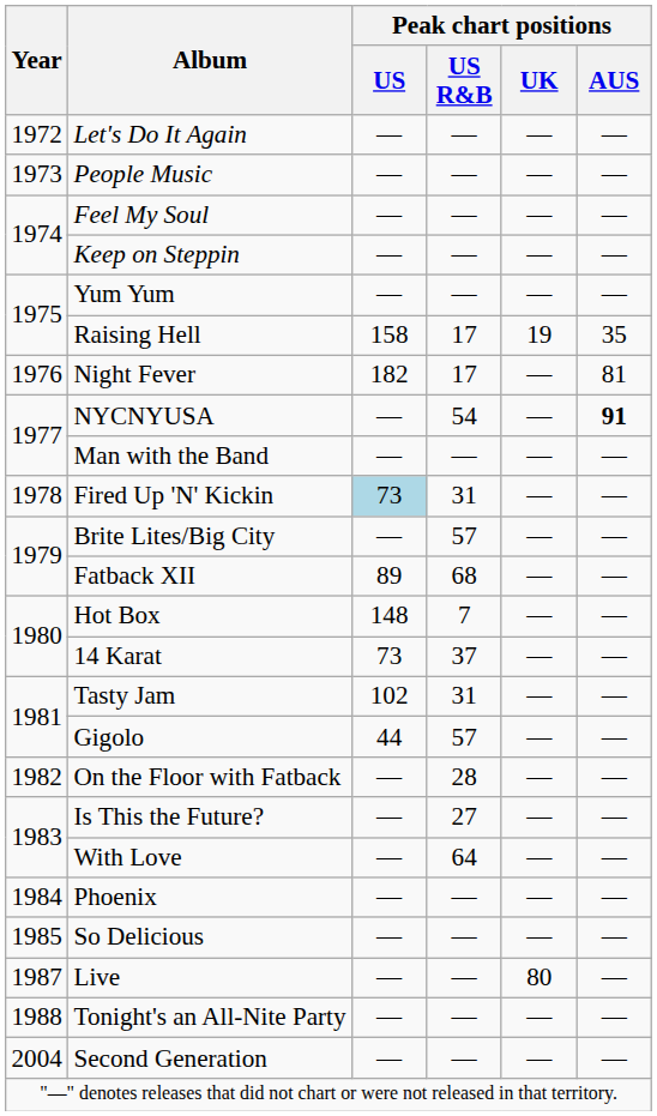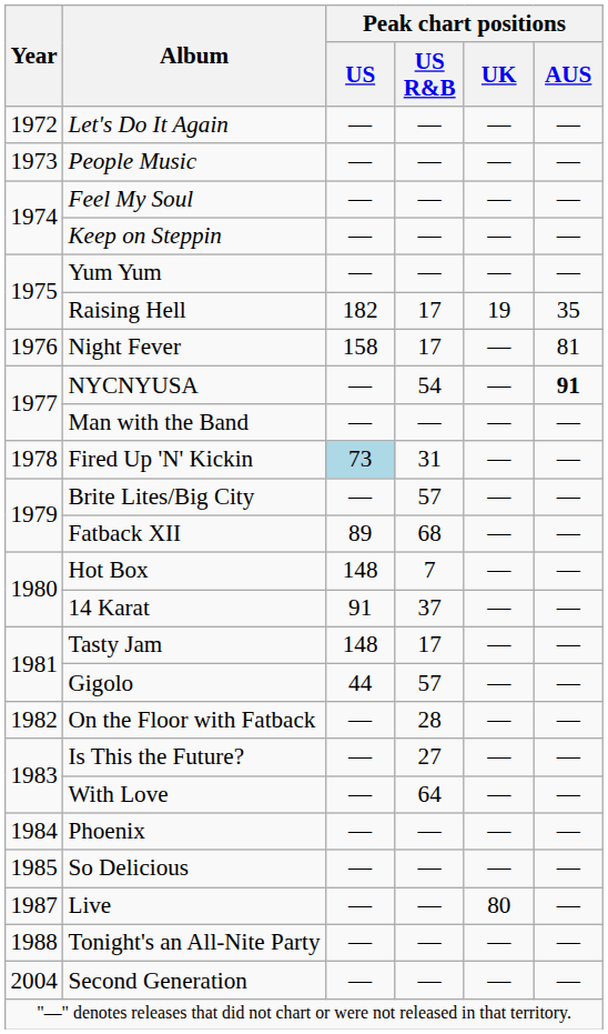Raising Hell | Peak chart positions / US: 158 -> 182
Night Fever | Peak chart positions / US: 182 -> 158
14 Karat | Peak chart positions / US: 73 -> 91
Tasty Jam | Peak chart positions / US: 102 -> 148
Tasty Jam | Peak chart positions / US R&B: 31 -> 17
